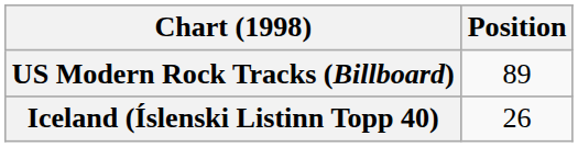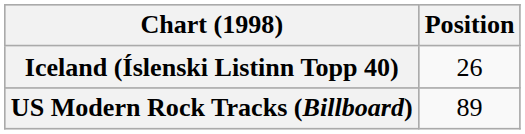rows swapped: Iceland (Íslenski Listinn Topp 40) <-> US Modern Rock Tracks (Billboard)
